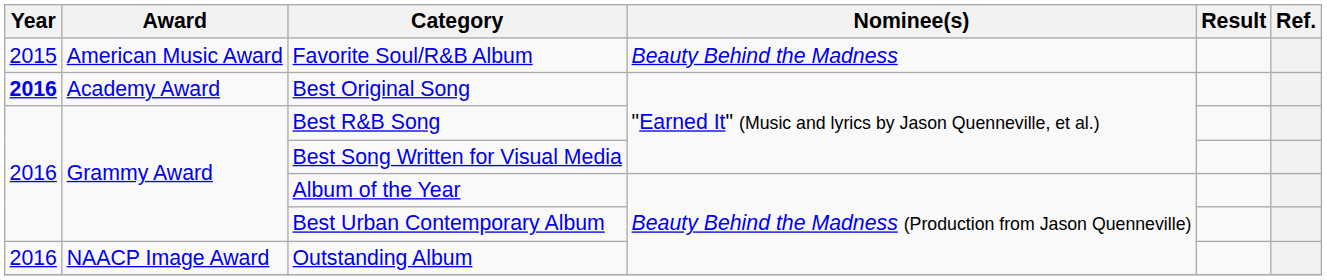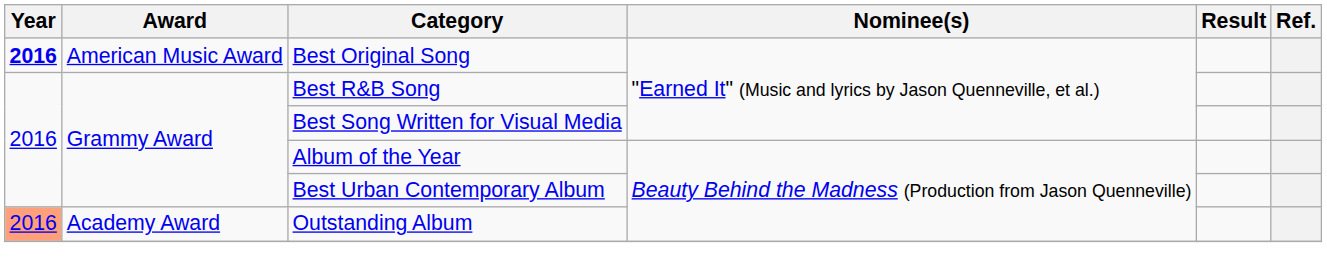- row: 2015 | American Music Award | Favorite Soul/R&B Album | Beauty Behind the Madness
Best Original Song | Award: Academy Award -> American Music Award
Outstanding Album | Year: no background -> lightsalmon background
Outstanding Album | Award: NAACP Image Award -> Academy Award
